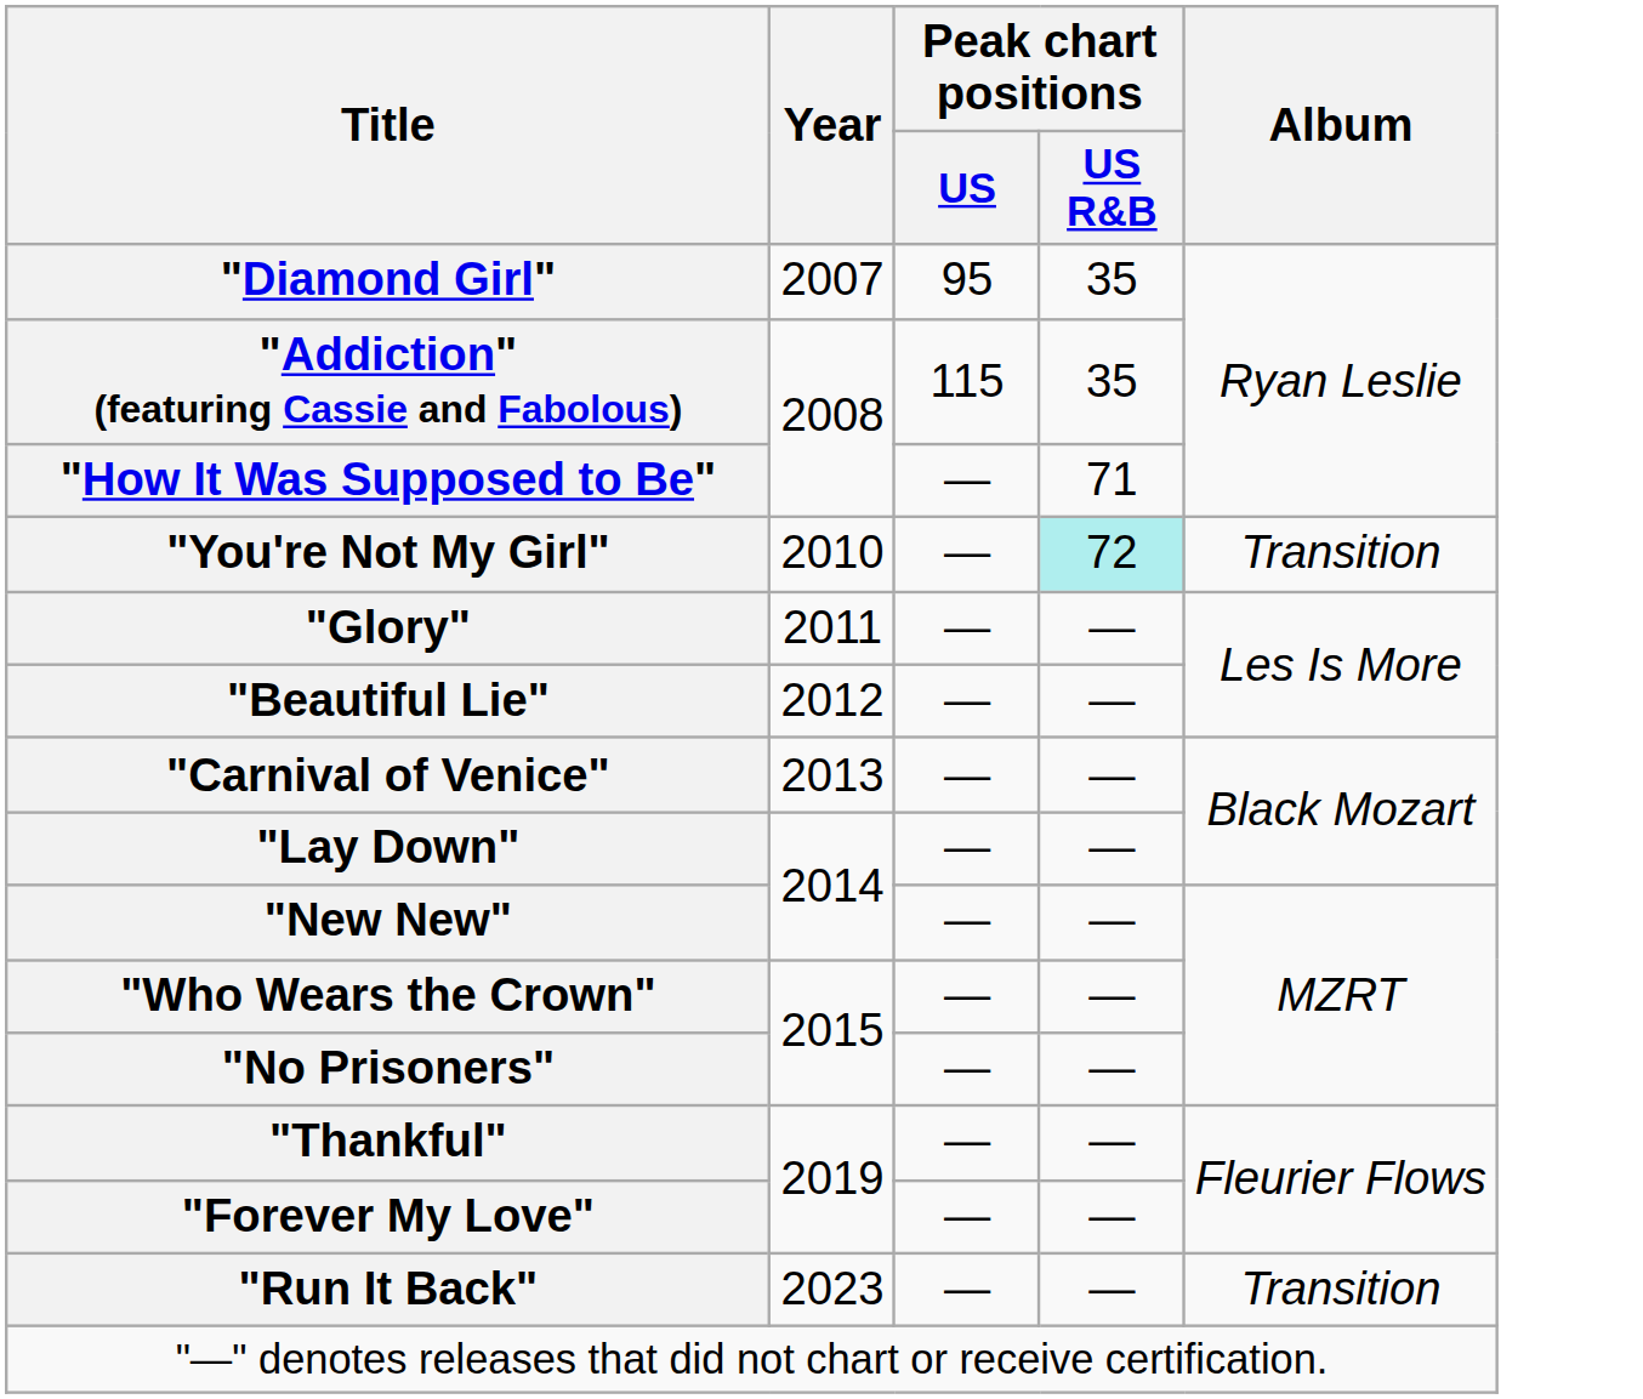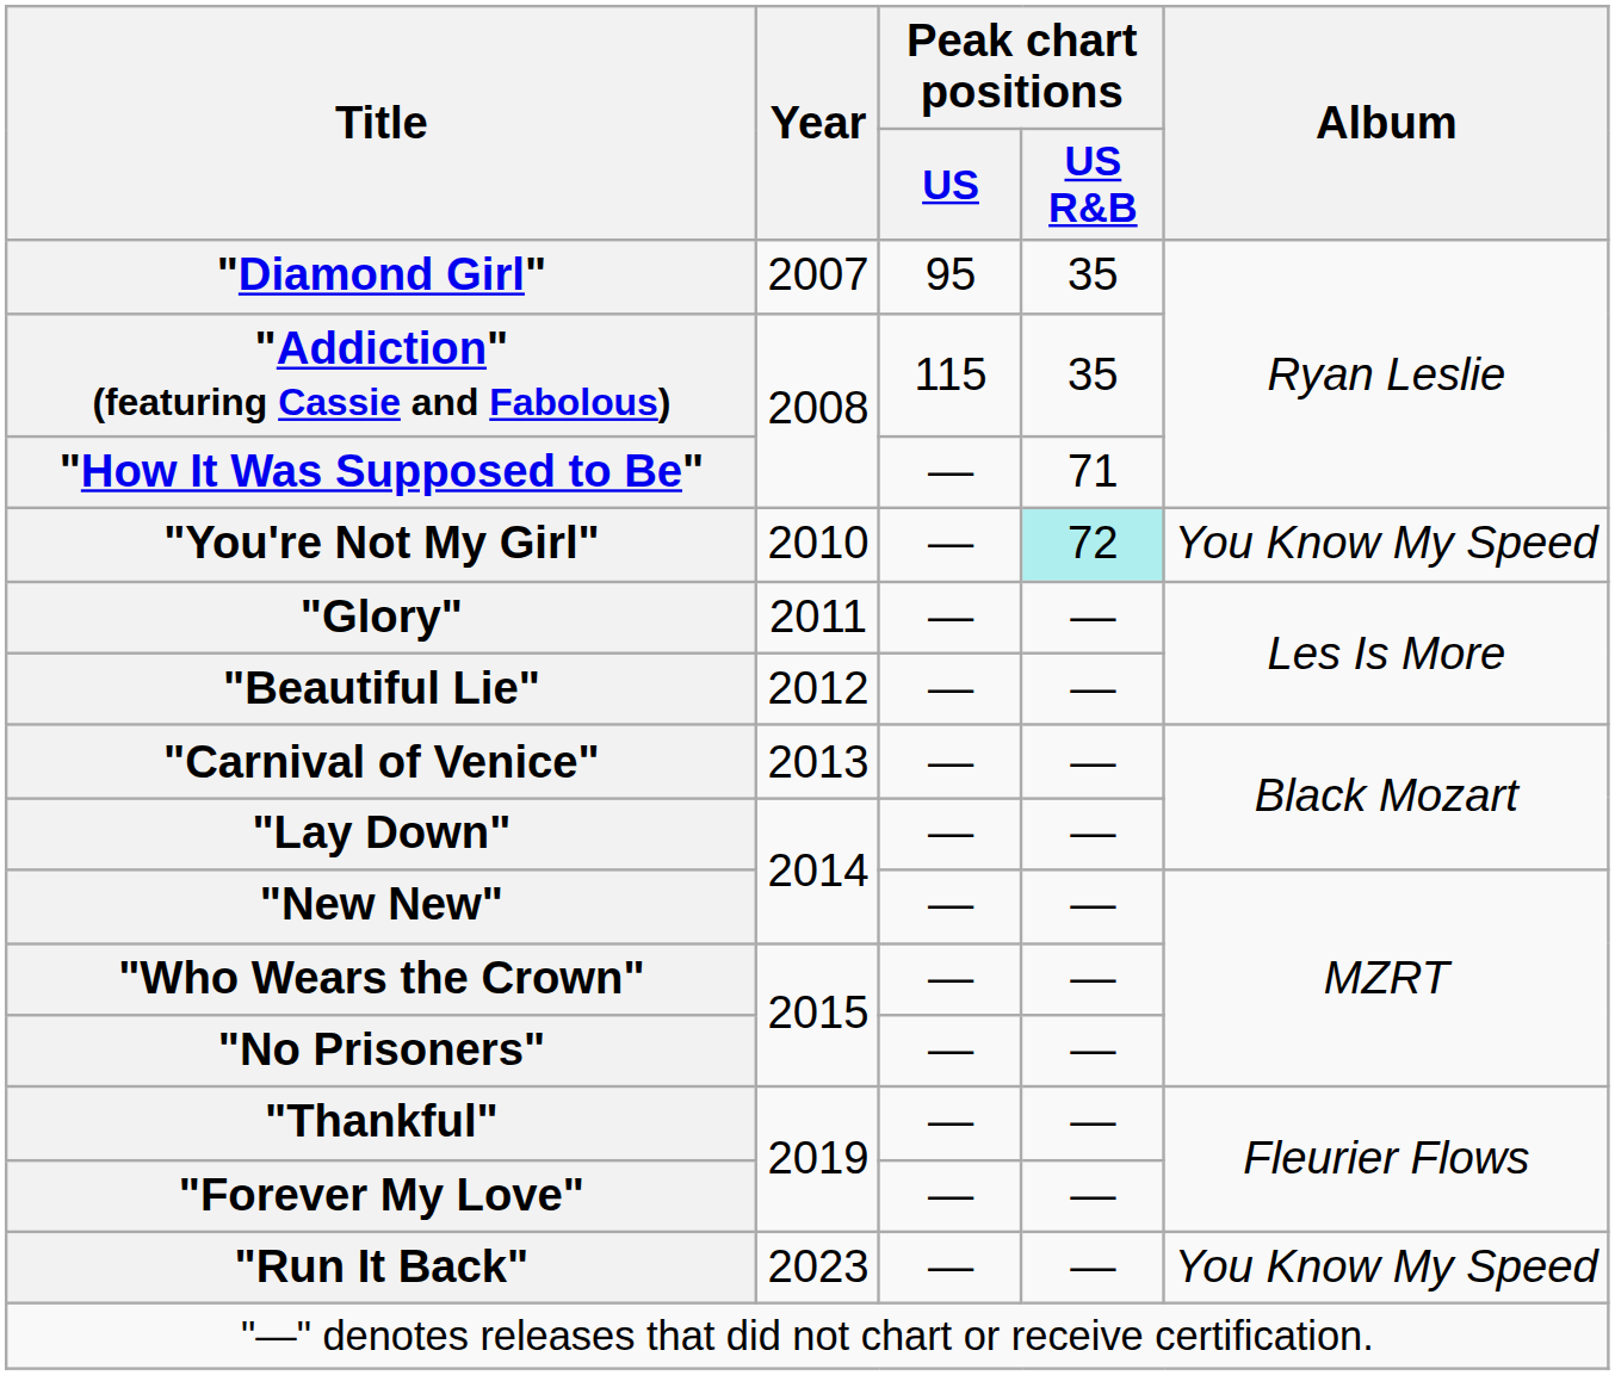"You're Not My Girl" | Album: Transition -> You Know My Speed
"Run It Back" | Album: Transition -> You Know My Speed
